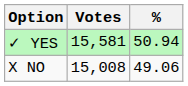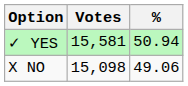X NO | Votes: 15,008 -> 15,098
